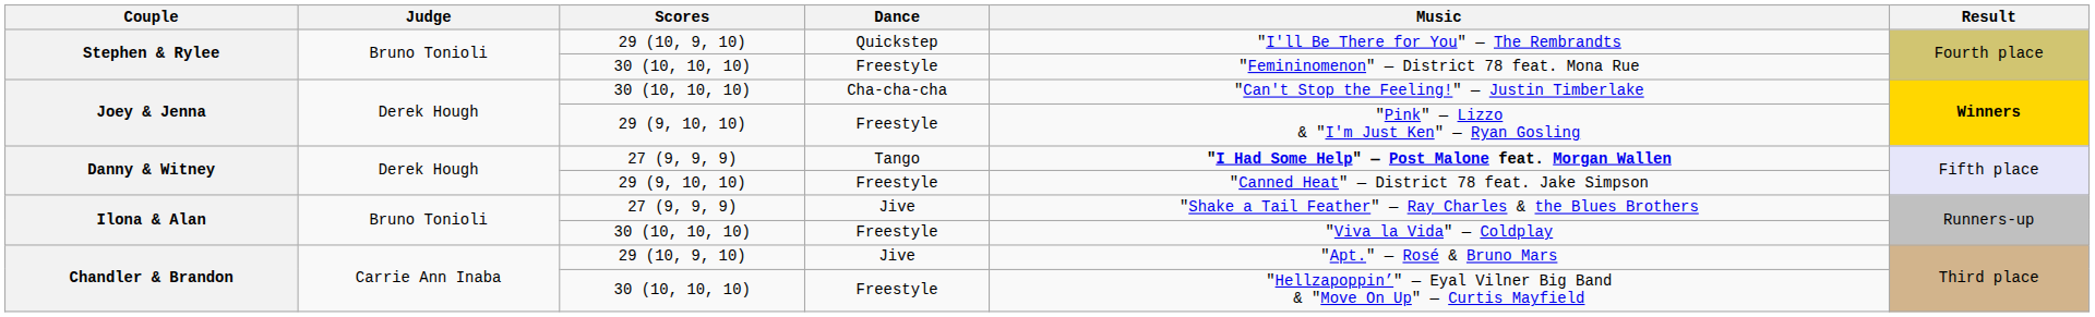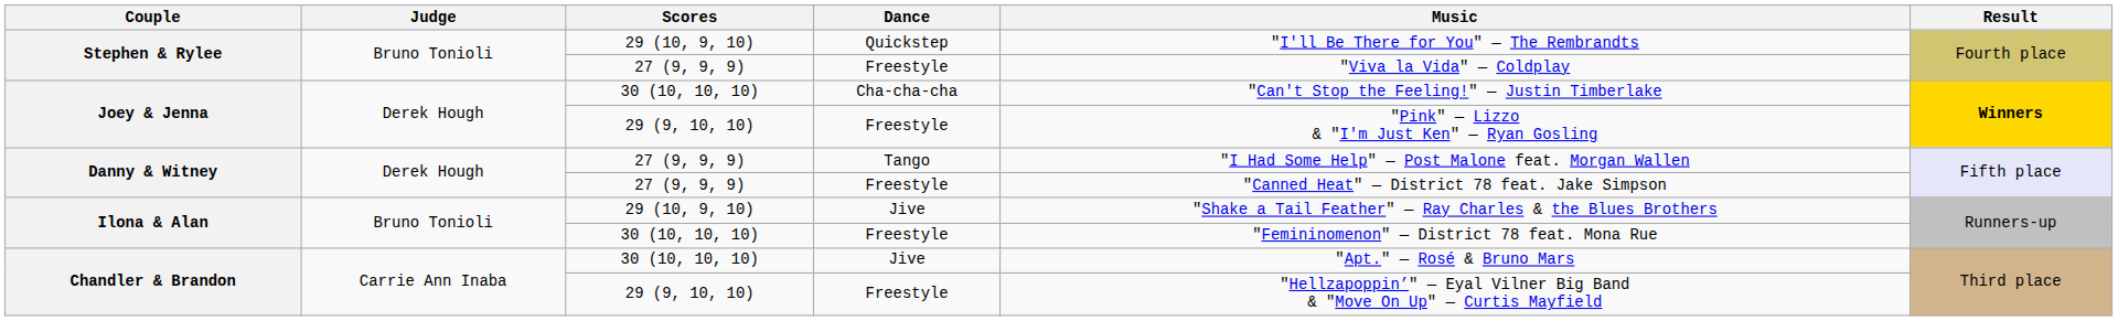Stephen & Rylee / Freestyle | Scores: 30 (10, 10, 10) -> 27 (9, 9, 9)
Stephen & Rylee / Freestyle | Music: "Femininomenon" — District 78 feat. Mona Rue -> "Viva la Vida" — Coldplay
Danny & Witney / Tango | Music: bold -> normal
Danny & Witney / Freestyle | Scores: 29 (9, 10, 10) -> 27 (9, 9, 9)
Ilona & Alan / Jive | Scores: 27 (9, 9, 9) -> 29 (10, 9, 10)
Ilona & Alan / Freestyle | Music: "Viva la Vida" — Coldplay -> "Femininomenon" — District 78 feat. Mona Rue
Chandler & Brandon / Jive | Scores: 29 (10, 9, 10) -> 30 (10, 10, 10)
Chandler & Brandon / Freestyle | Scores: 30 (10, 10, 10) -> 29 (9, 10, 10)
